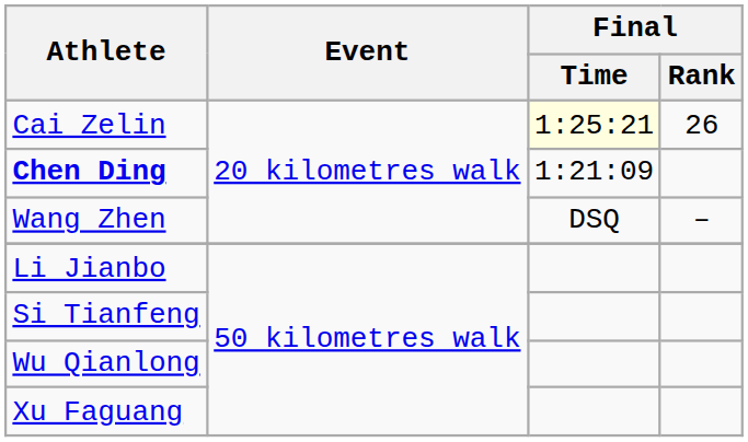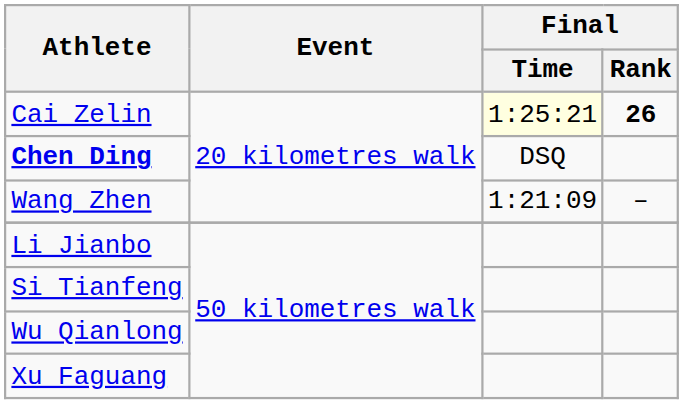Cai Zelin | Final / Rank: normal -> bold
Chen Ding | Final / Time: 1:21:09 -> DSQ
Wang Zhen | Final / Time: DSQ -> 1:21:09
